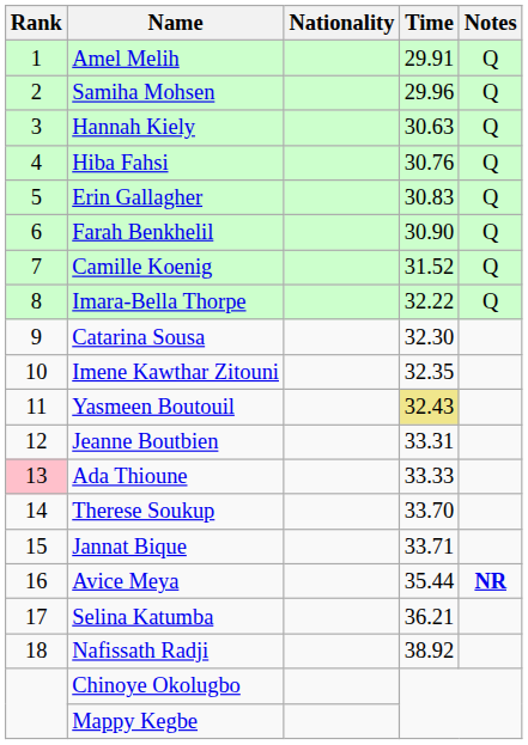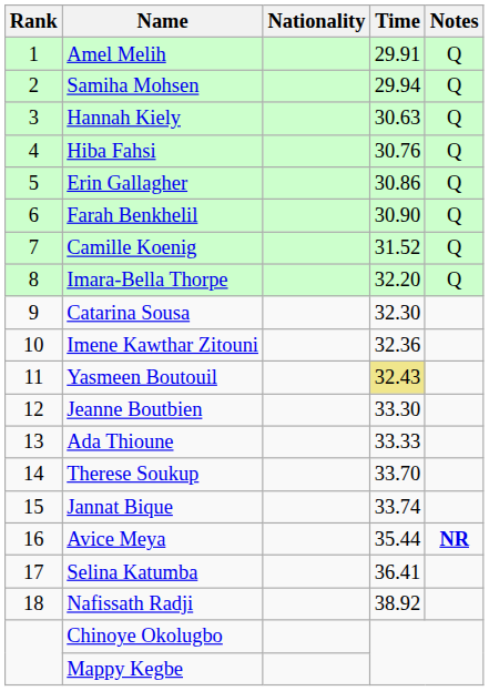Samiha Mohsen | Time: 29.96 -> 29.94
Erin Gallagher | Time: 30.83 -> 30.86
Imara-Bella Thorpe | Time: 32.22 -> 32.20
Imene Kawthar Zitouni | Time: 32.35 -> 32.36
Jeanne Boutbien | Time: 33.31 -> 33.30
Ada Thioune | Rank: pink background -> no background
Jannat Bique | Time: 33.71 -> 33.74
Selina Katumba | Time: 36.21 -> 36.41
